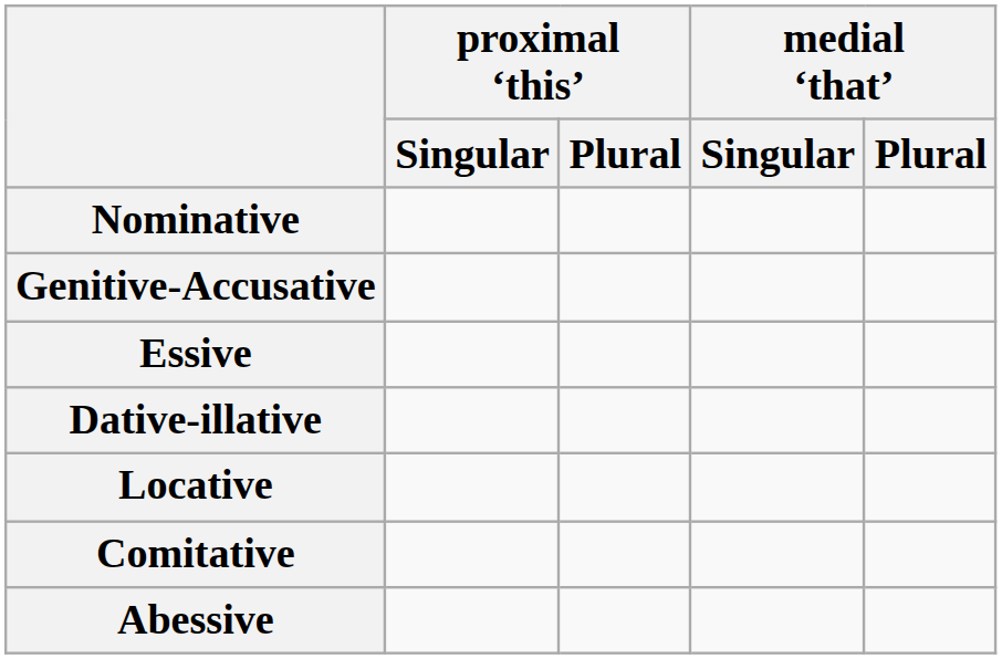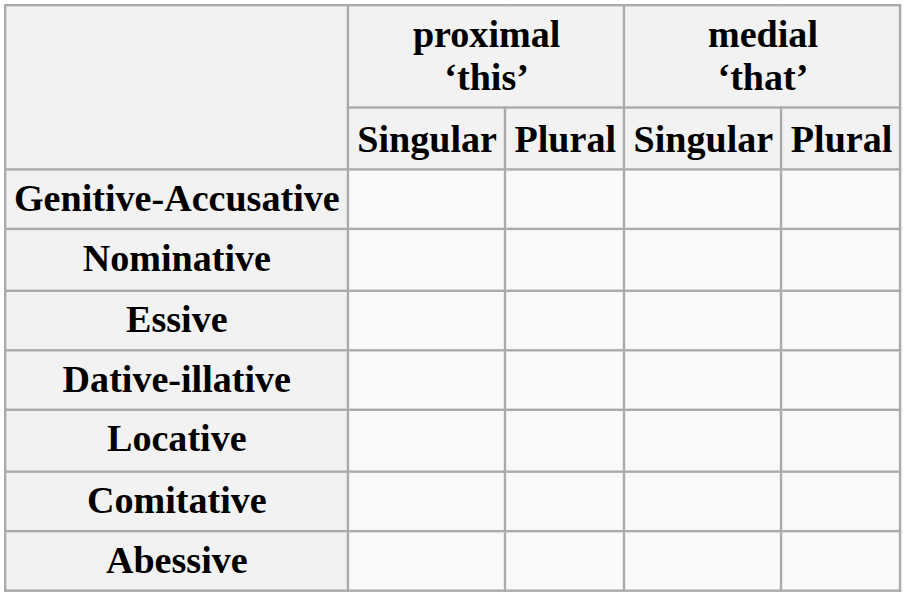rows swapped: Nominative <-> Genitive-Accusative
